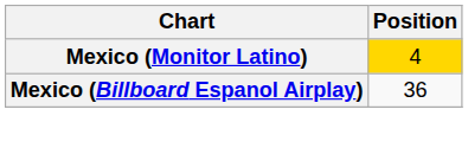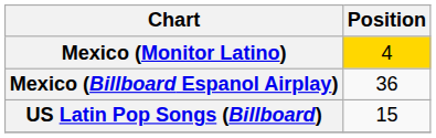+ row: US Latin Pop Songs (Billboard) | 15
